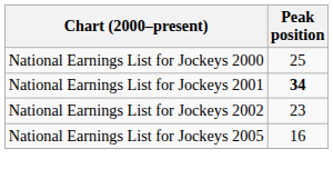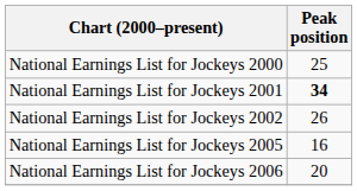National Earnings List for Jockeys 2002 | Peak position: 23 -> 26
+ row: National Earnings List for Jockeys 2006 | 20
